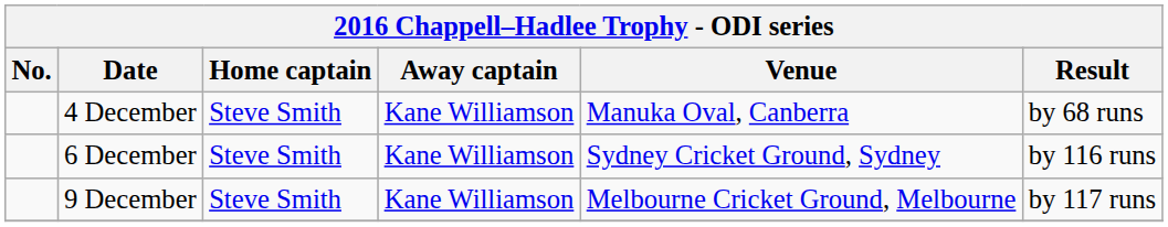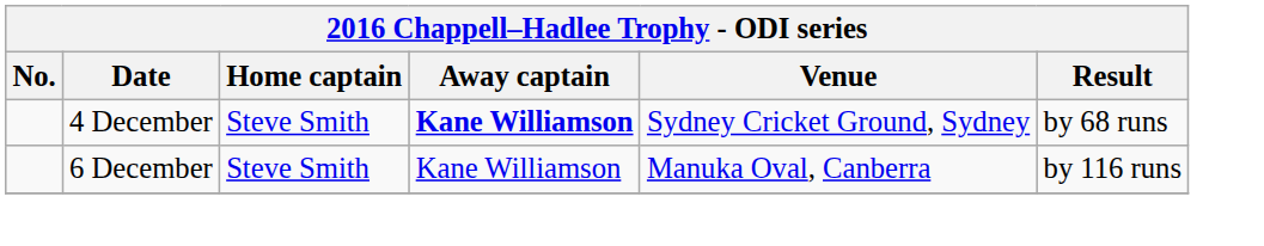4 December | Away captain: normal -> bold
4 December | Venue: Manuka Oval, Canberra -> Sydney Cricket Ground, Sydney
6 December | Venue: Sydney Cricket Ground, Sydney -> Manuka Oval, Canberra
- row: 9 December | Steve Smith | Kane Williamson | Melbourne Cricket Ground, Melbourne | by 117 runs
